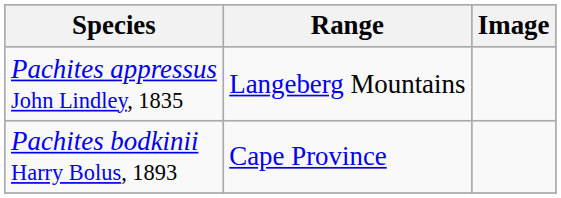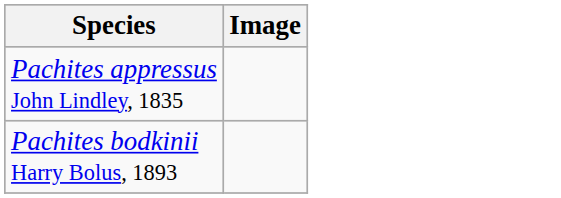- column: Range | Langeberg Mountains | Cape Province
